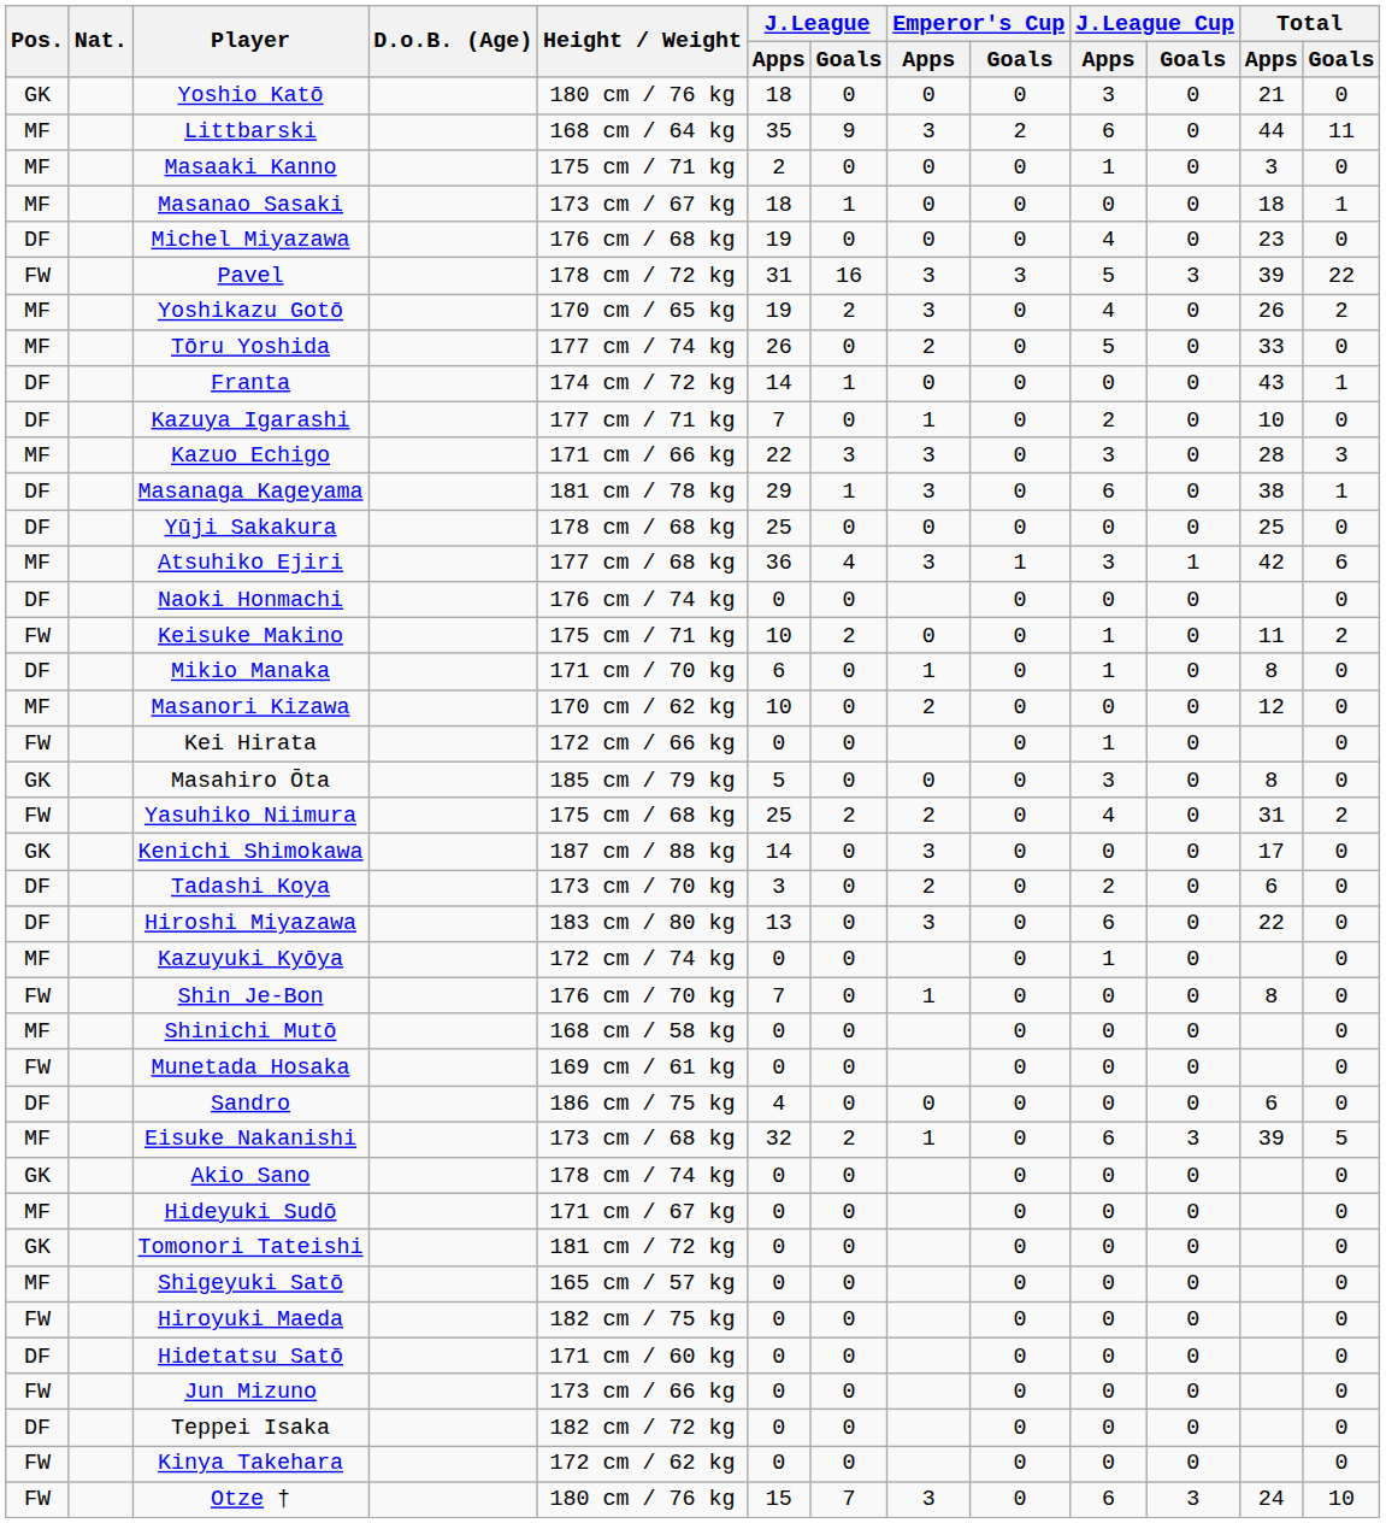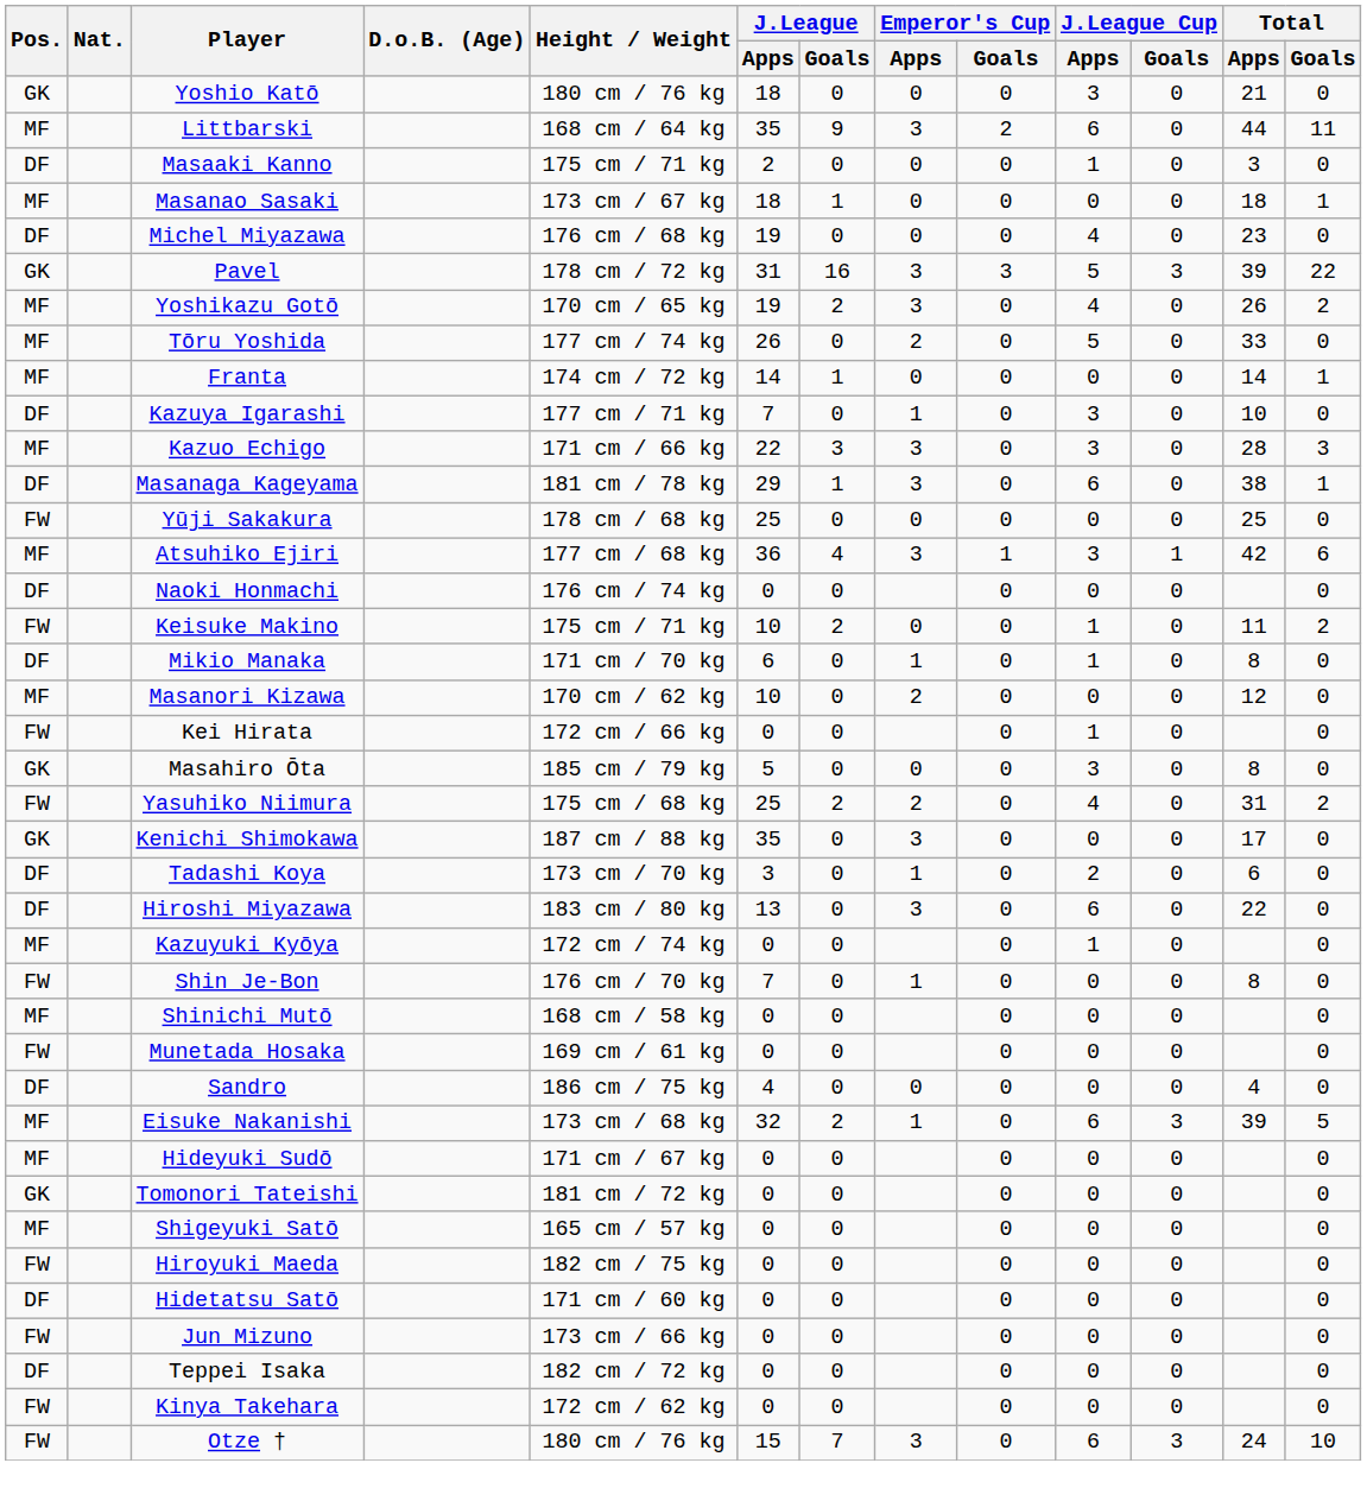Masaaki Kanno | Pos.: MF -> DF
Pavel | Pos.: FW -> GK
Franta | Pos.: DF -> MF
Franta | Total / Apps: 43 -> 14
Kazuya Igarashi | J.League Cup / Apps: 2 -> 3
Yūji Sakakura | Pos.: DF -> FW
Kenichi Shimokawa | J.League / Apps: 14 -> 35
Tadashi Koya | Emperor's Cup / Apps: 2 -> 1
Sandro | Total / Apps: 6 -> 4
- row: GK | Akio Sano | 178 cm / 74 kg | 0 | 0 | 0 | 0 | 0 | 0
